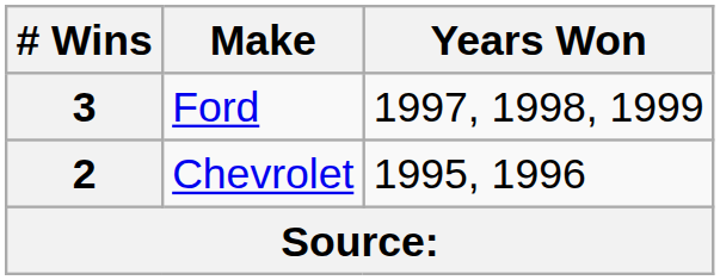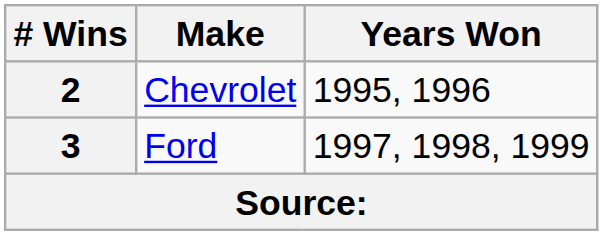rows swapped: 3 <-> 2
